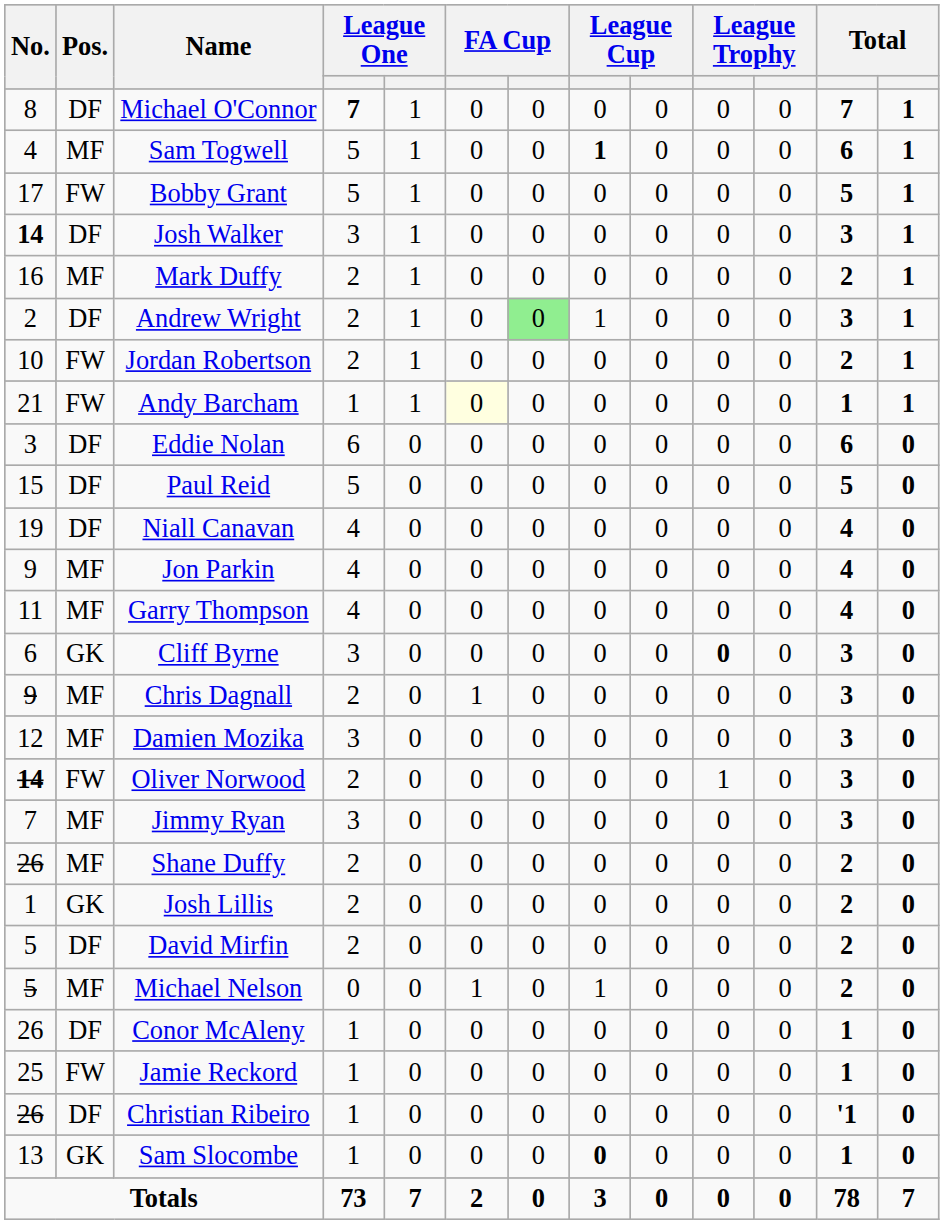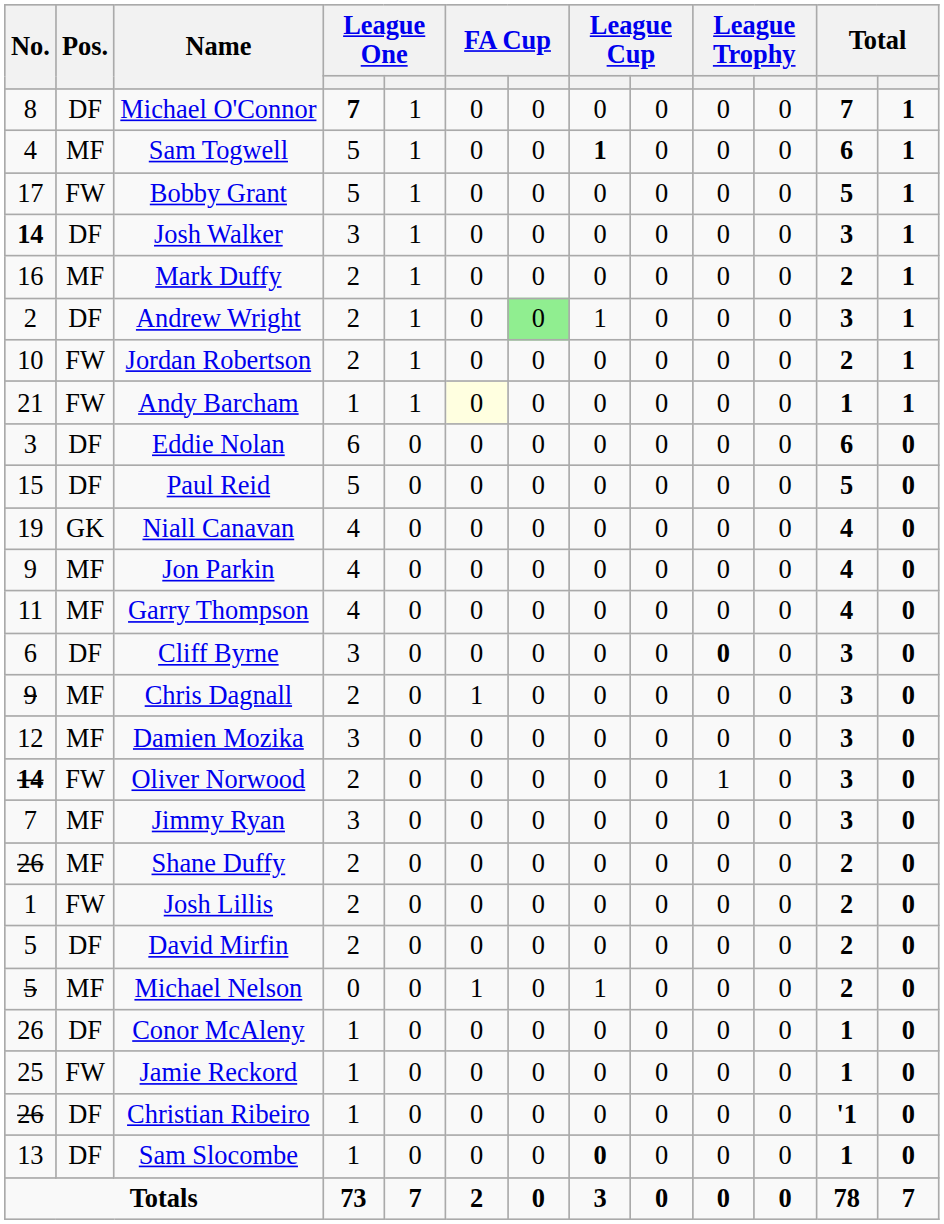Niall Canavan | Pos.: DF -> GK
Cliff Byrne | Pos.: GK -> DF
Josh Lillis | Pos.: GK -> FW
Sam Slocombe | Pos.: GK -> DF
